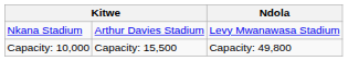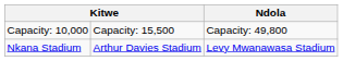rows swapped: Nkana Stadium <-> Capacity: 10,000
